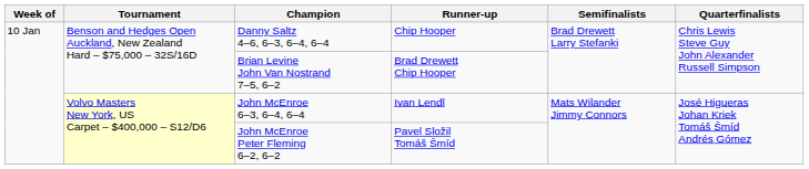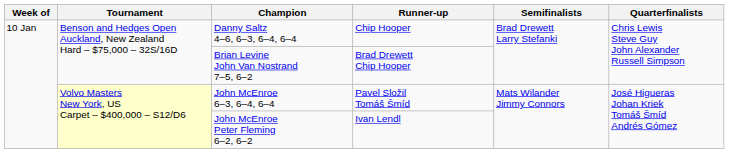John McEnroe 6–3, 6–4, 6–4 | Runner-up: Ivan Lendl -> Pavel Složil Tomáš Šmíd
John McEnroe Peter Fleming 6–2, 6–2 | Runner-up: Pavel Složil Tomáš Šmíd -> Ivan Lendl
